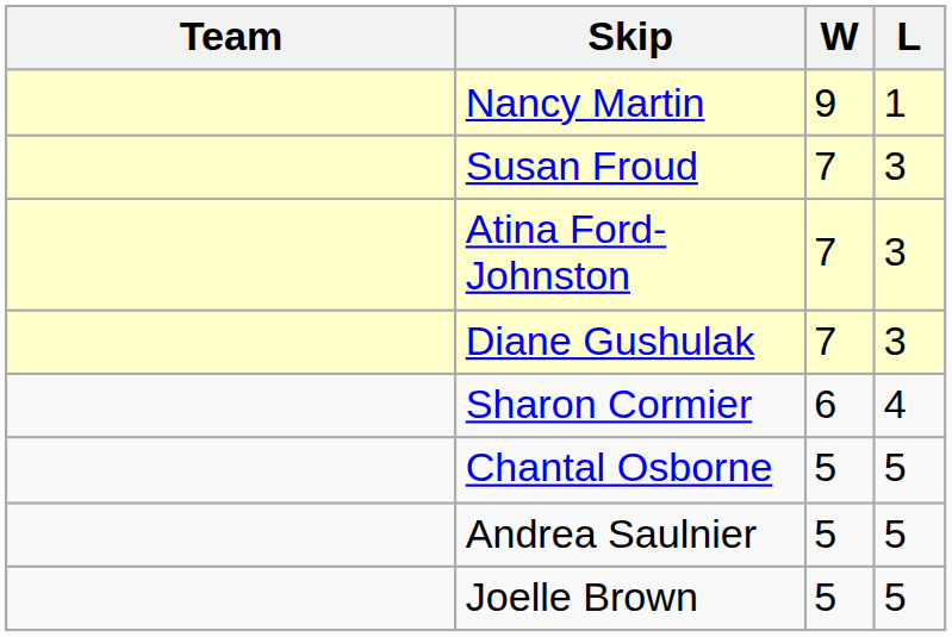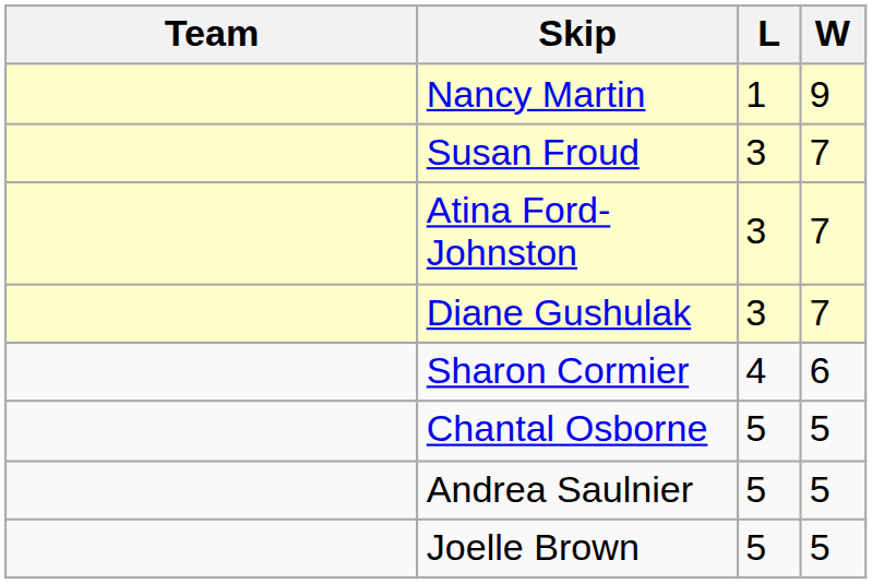columns swapped: W <-> L
